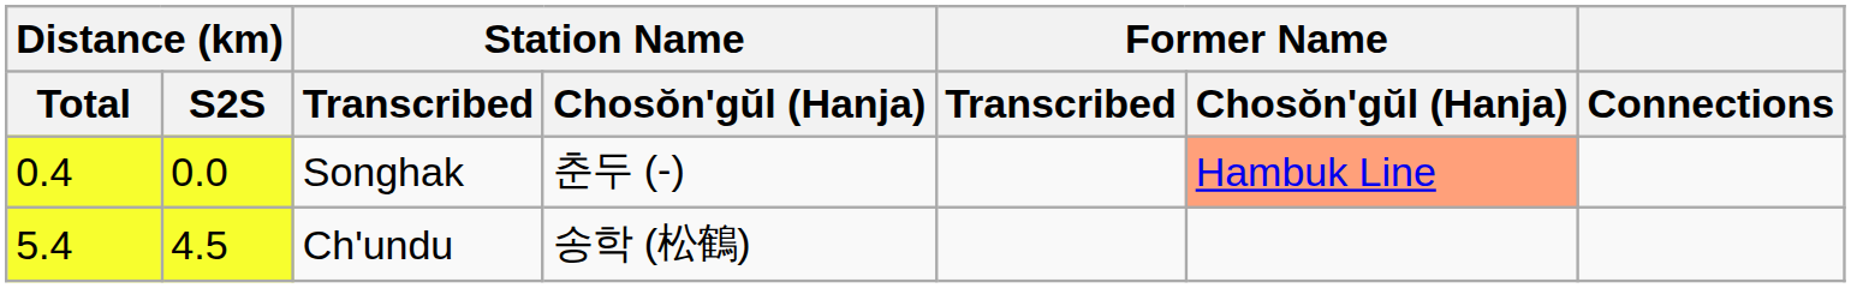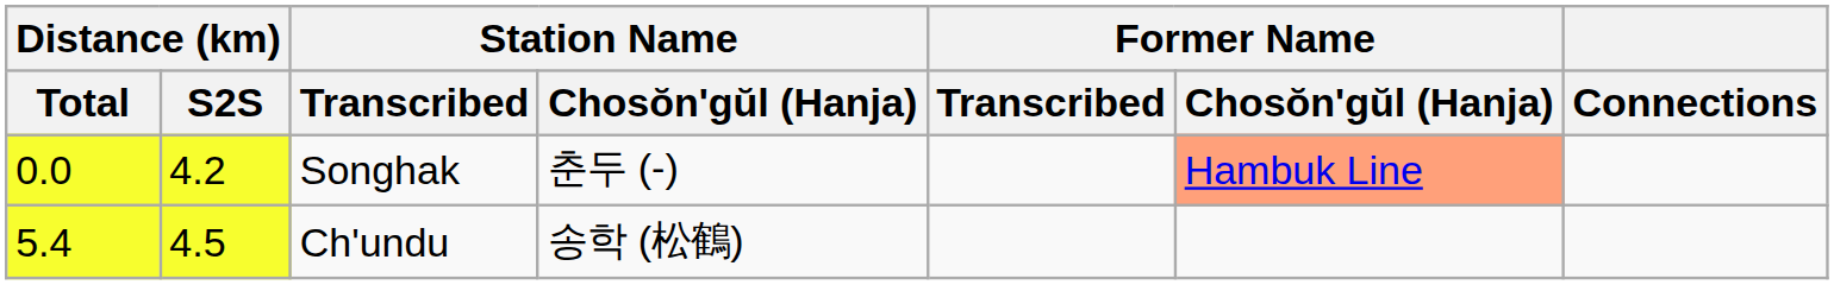Songhak | Distance (km) / Total: 0.4 -> 0.0
Songhak | Distance (km) / S2S: 0.0 -> 4.2
